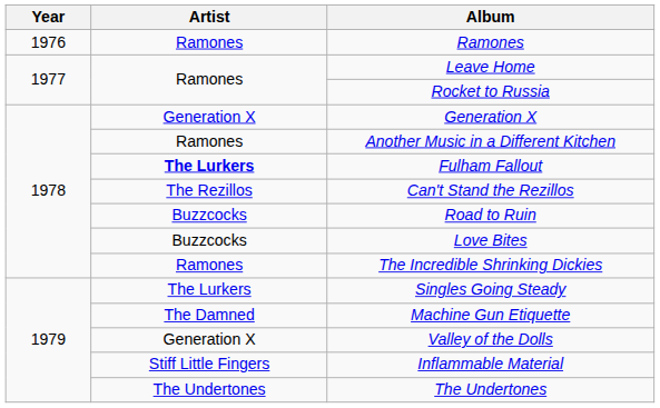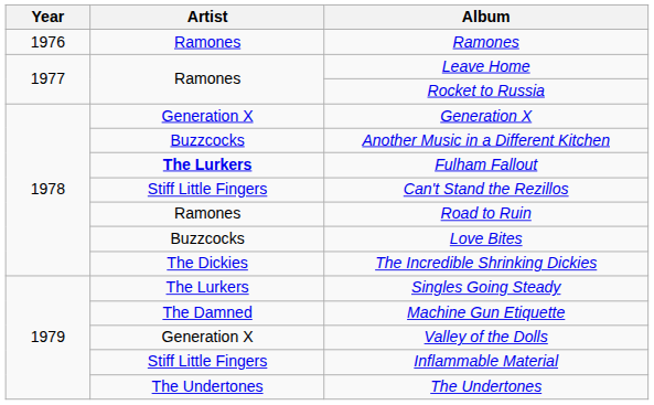Another Music in a Different Kitchen | Artist: Ramones -> Buzzcocks
Can't Stand the Rezillos | Artist: The Rezillos -> Stiff Little Fingers
Road to Ruin | Artist: Buzzcocks -> Ramones
The Incredible Shrinking Dickies | Artist: Ramones -> The Dickies
